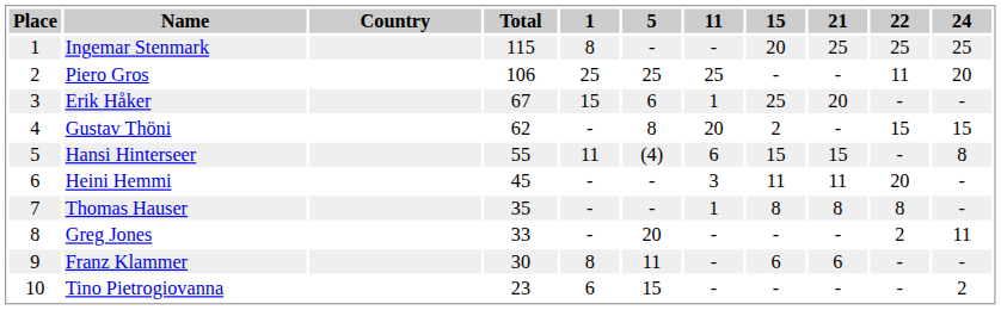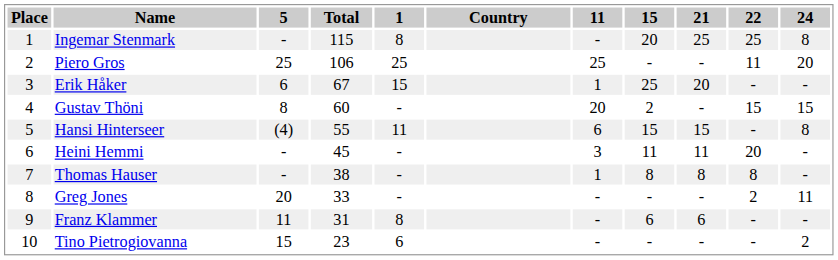columns swapped: Country <-> 5
Ingemar Stenmark | 24: 25 -> 8
Gustav Thöni | Total: 62 -> 60
Thomas Hauser | Total: 35 -> 38
Franz Klammer | Total: 30 -> 31
